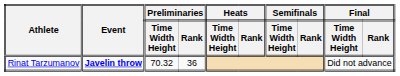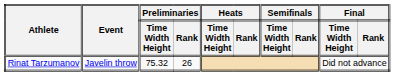Rinat Tarzumanov | Event: bold -> normal
Rinat Tarzumanov | Preliminaries / Time Width Height: 70.32 -> 75.32
Rinat Tarzumanov | Preliminaries / Rank: 36 -> 26
